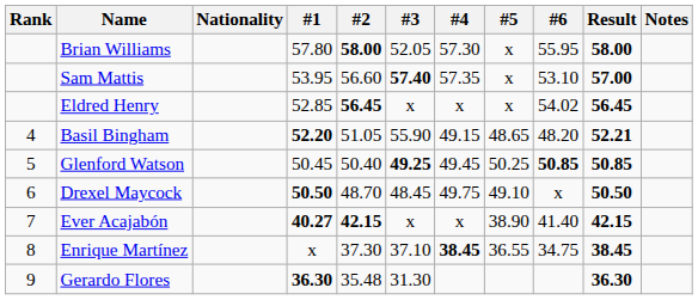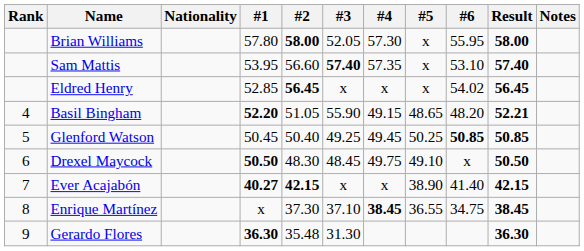Sam Mattis | Result: 57.00 -> 57.40
Glenford Watson | #3: bold -> normal
Drexel Maycock | #2: 48.70 -> 48.30
